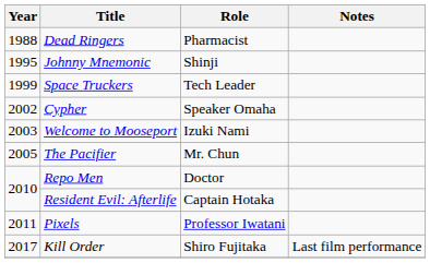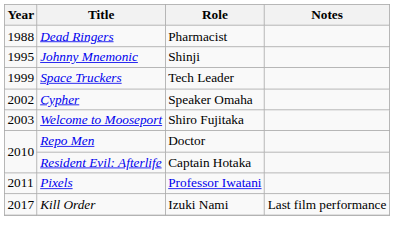Welcome to Mooseport | Role: Izuki Nami -> Shiro Fujitaka
- row: 2005 | The Pacifier | Mr. Chun
Kill Order | Role: Shiro Fujitaka -> Izuki Nami
